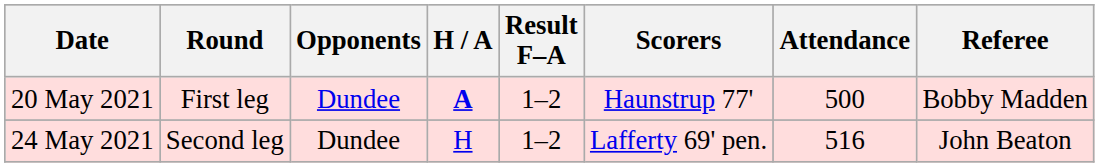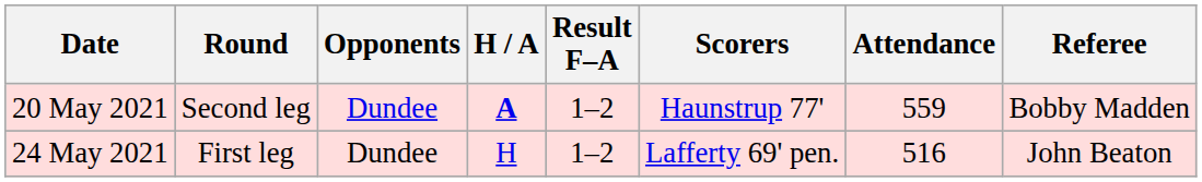20 May 2021 | Round: First leg -> Second leg
20 May 2021 | Attendance: 500 -> 559
24 May 2021 | Round: Second leg -> First leg
